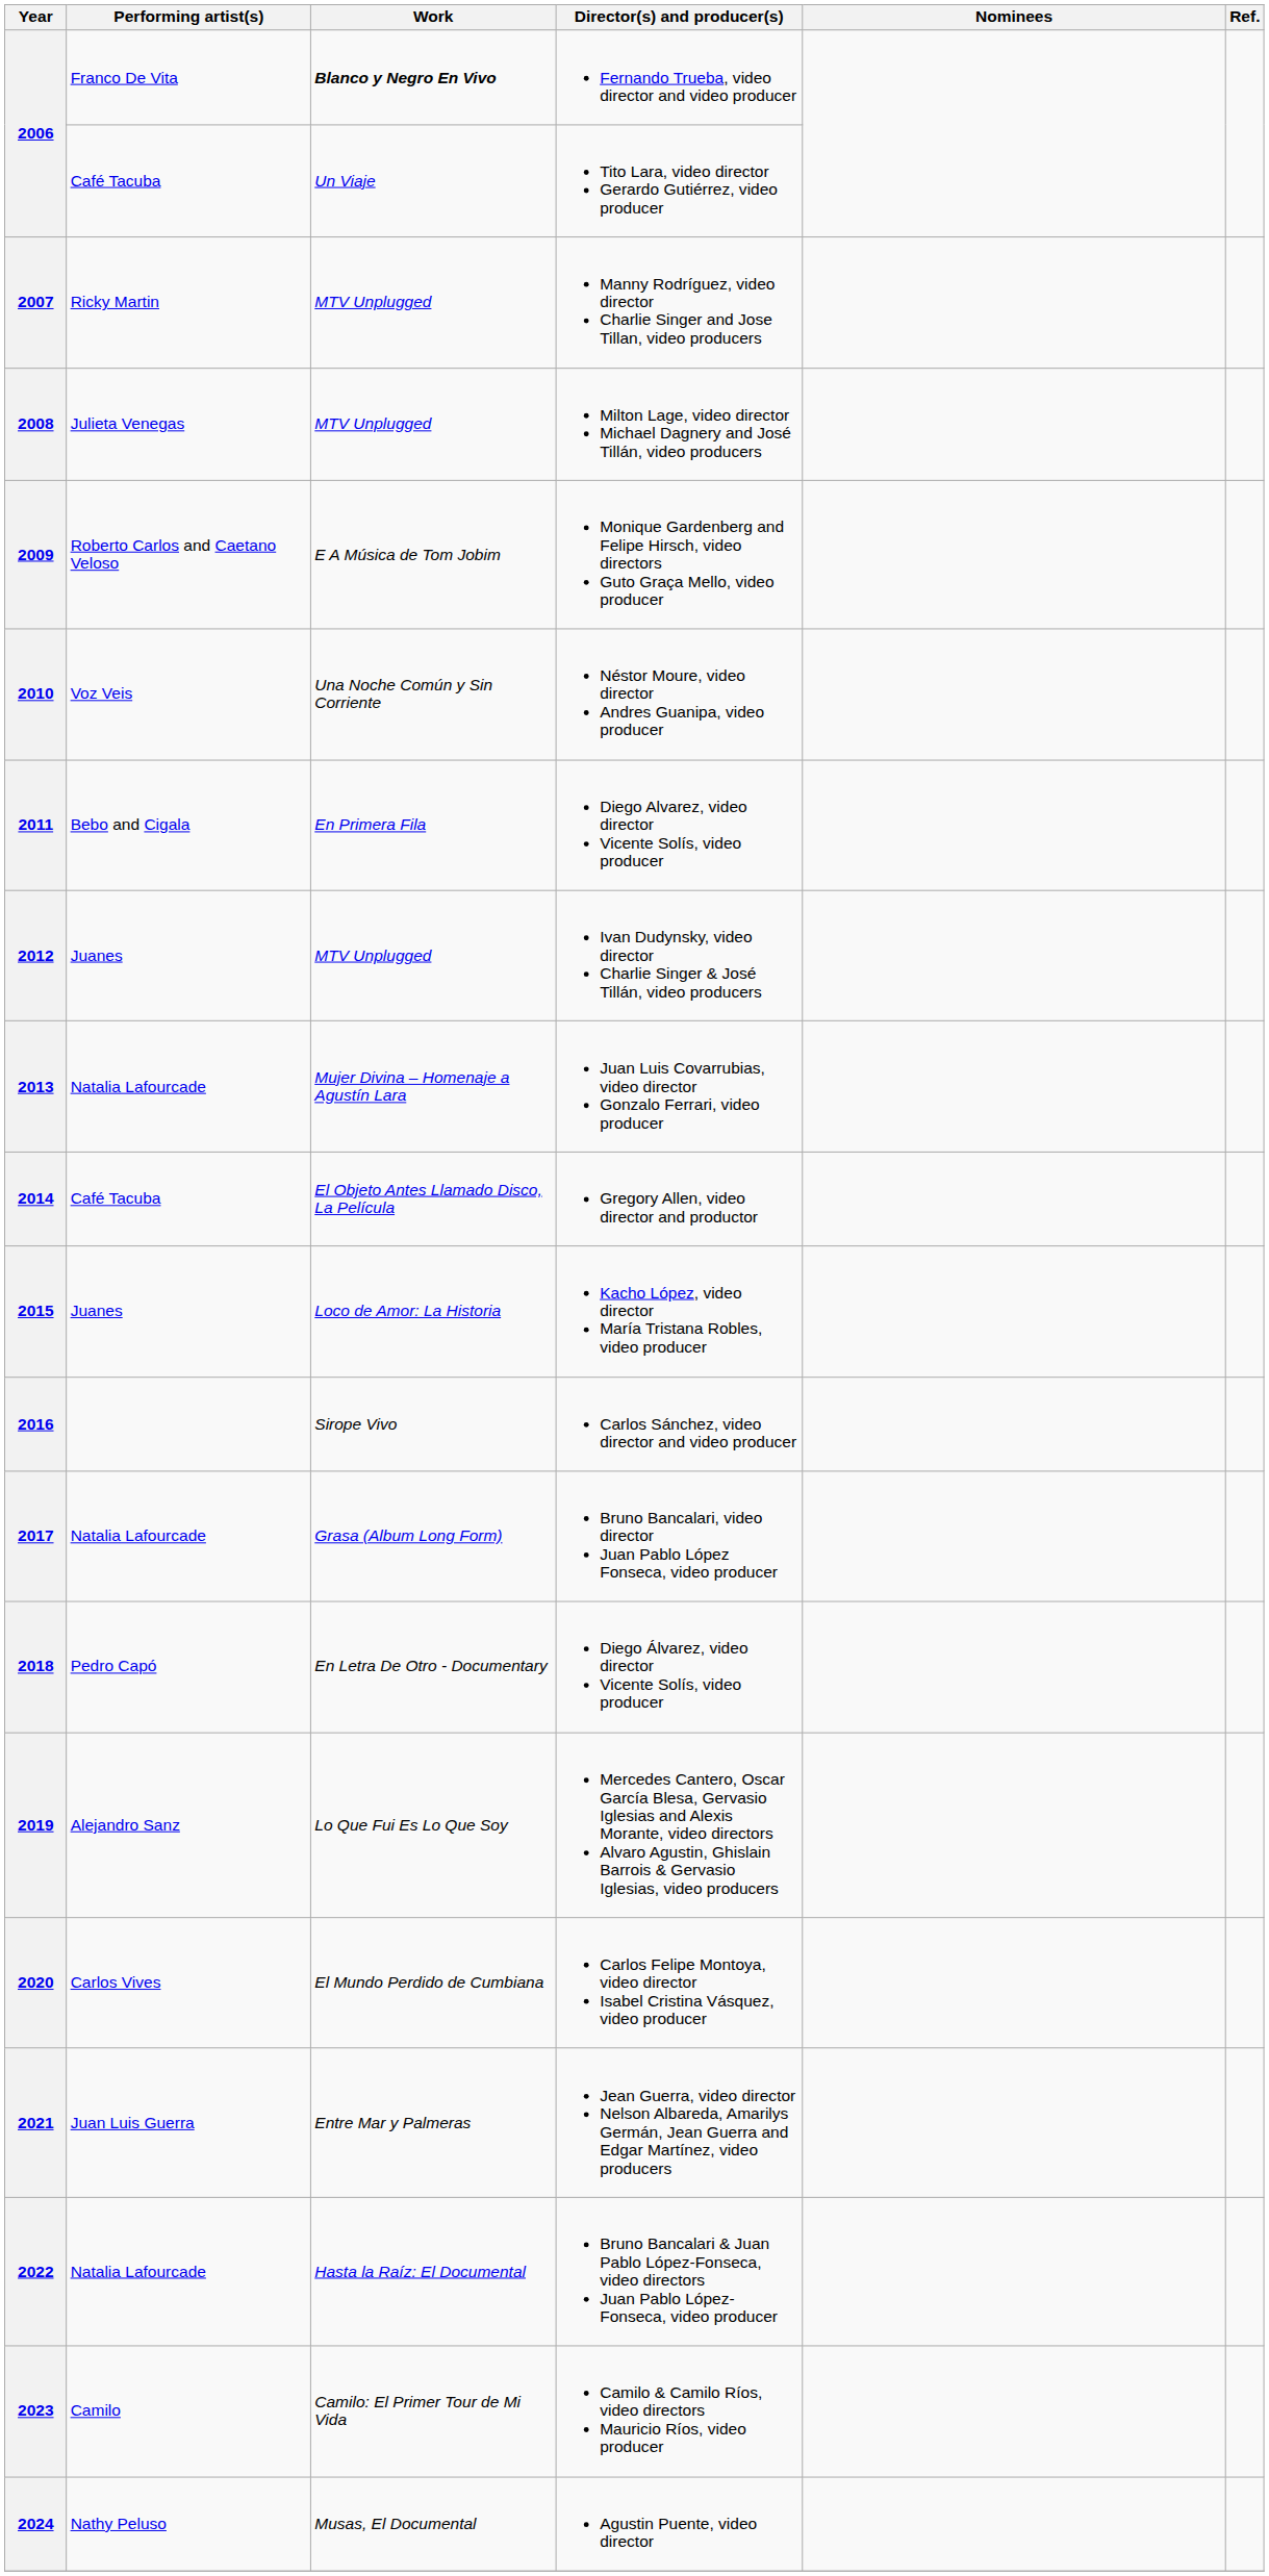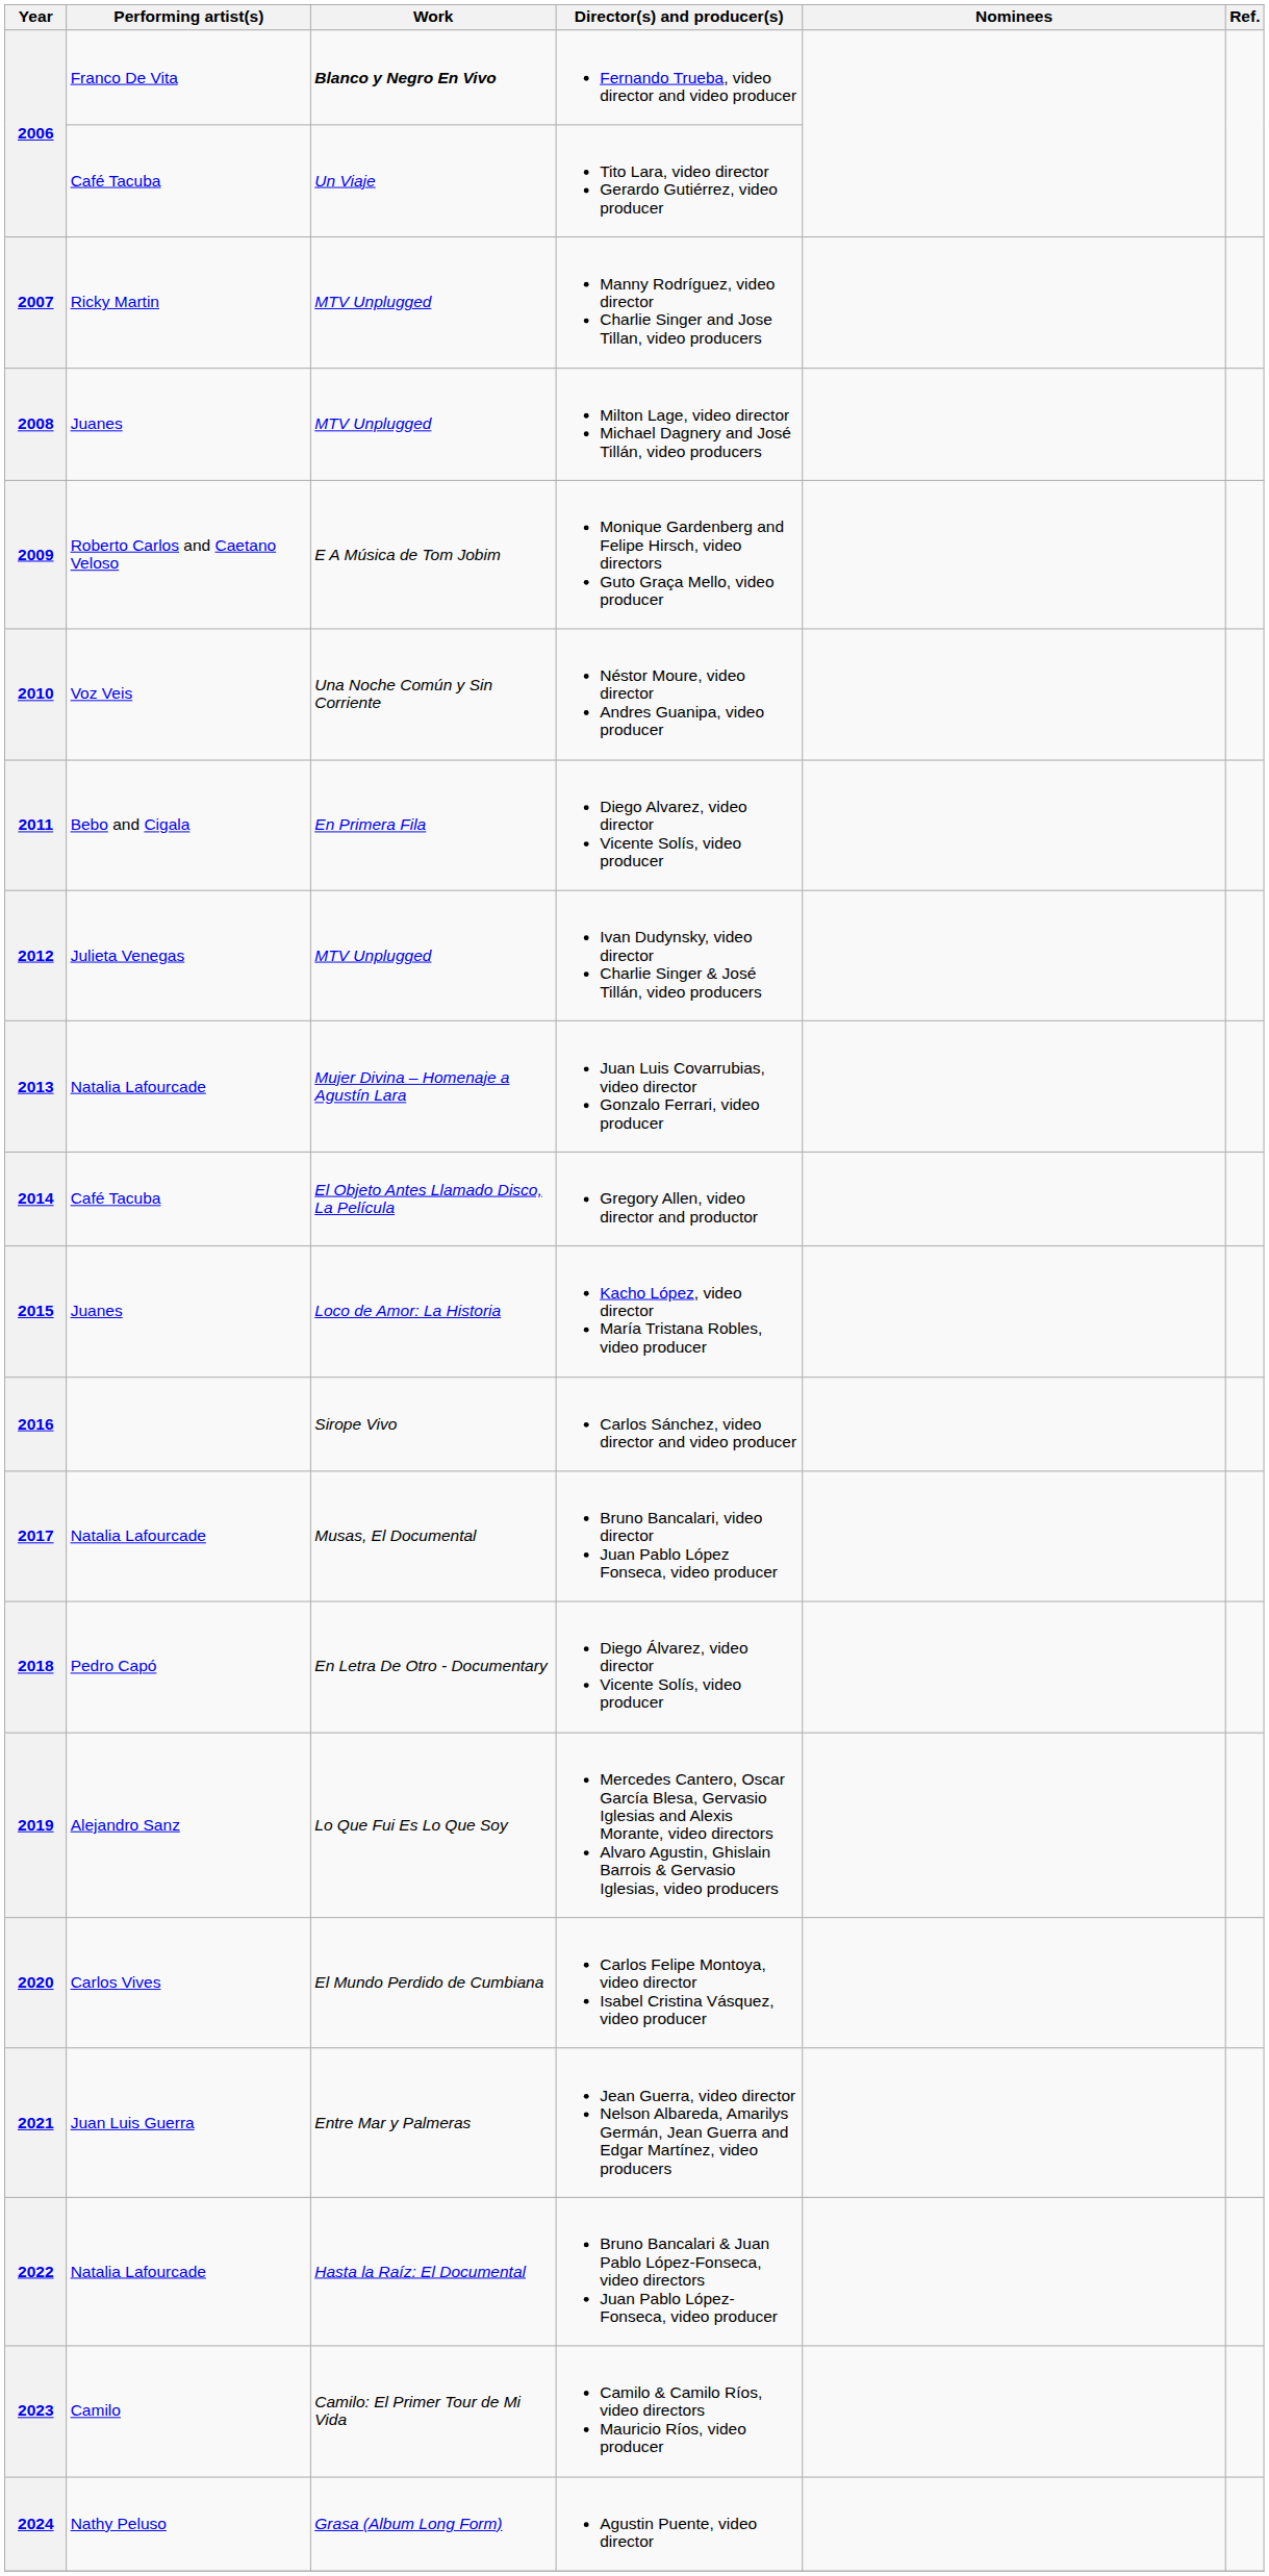2008 | Performing artist(s): Julieta Venegas -> Juanes
2012 | Performing artist(s): Juanes -> Julieta Venegas
2017 | Work: Grasa (Album Long Form) -> Musas, El Documental
2024 | Work: Musas, El Documental -> Grasa (Album Long Form)
